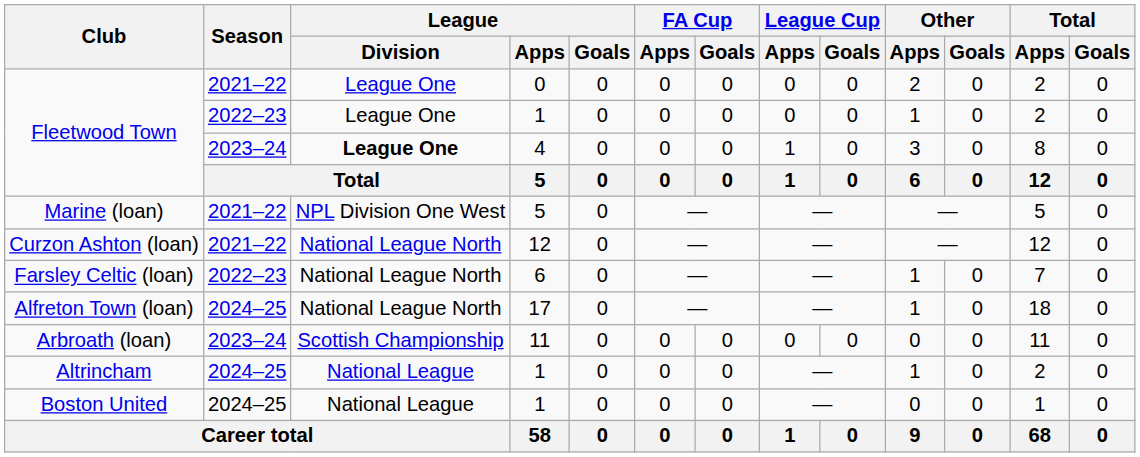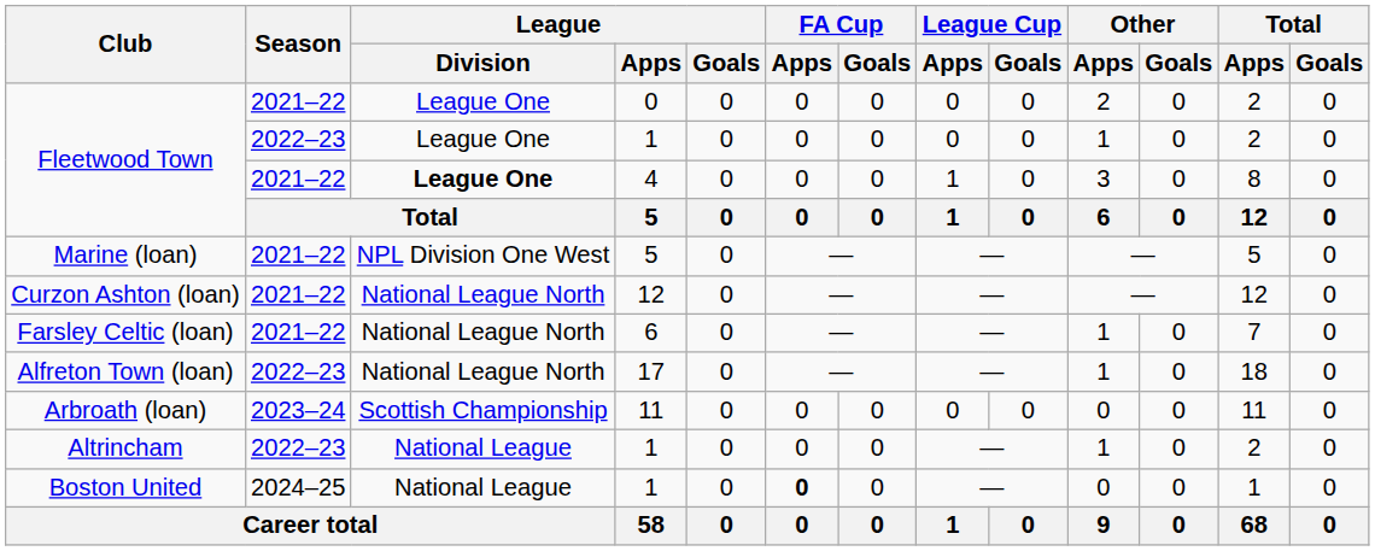Fleetwood Town / 4 | Season: 2023–24 -> 2021–22
Farsley Celtic (loan) | Season: 2022–23 -> 2021–22
Alfreton Town (loan) | Season: 2024–25 -> 2022–23
Altrincham | Season: 2024–25 -> 2022–23
Boston United | FA Cup / Apps: normal -> bold
